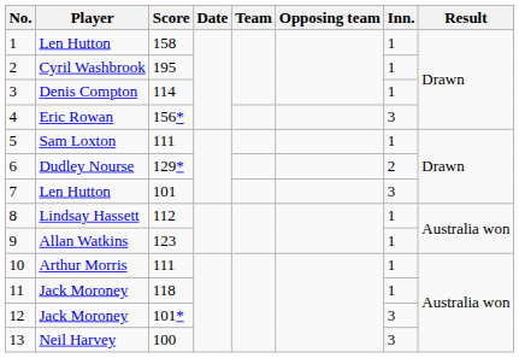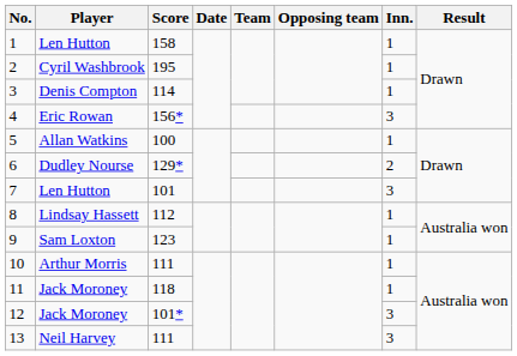5 | Player: Sam Loxton -> Allan Watkins
5 | Score: 111 -> 100
9 | Player: Allan Watkins -> Sam Loxton
13 | Score: 100 -> 111
